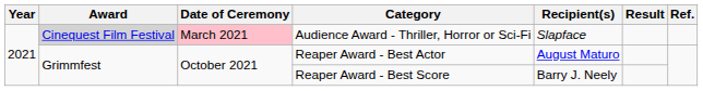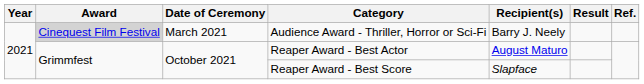Audience Award - Thriller, Horror or Sci-Fi | Date of Ceremony: pink background -> no background
Audience Award - Thriller, Horror or Sci-Fi | Recipient(s): Slapface -> Barry J. Neely
Reaper Award - Best Score | Recipient(s): Barry J. Neely -> Slapface
